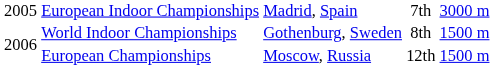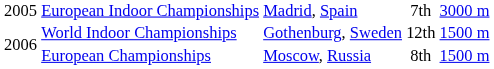World Indoor Championships | column 4: 8th -> 12th
European Championships | column 4: 12th -> 8th
